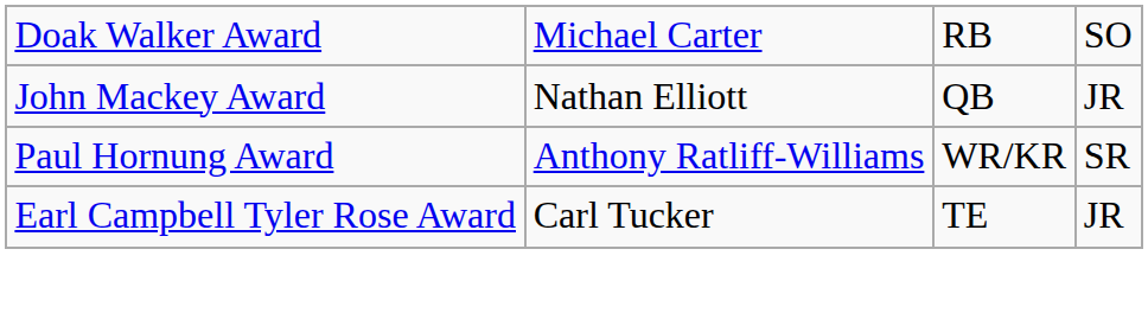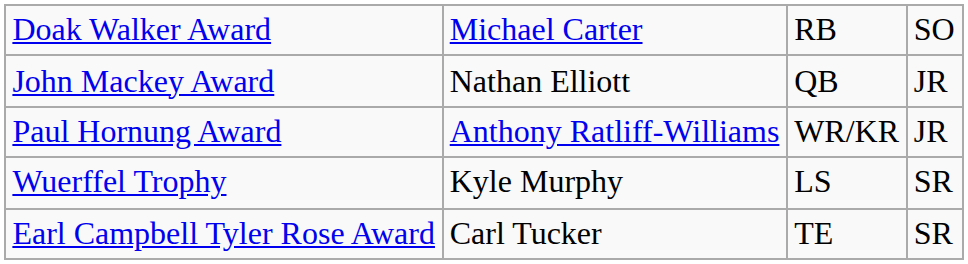Paul Hornung Award | column 4: SR -> JR
+ row: Wuerffel Trophy | Kyle Murphy | LS | SR
Earl Campbell Tyler Rose Award | column 4: JR -> SR
